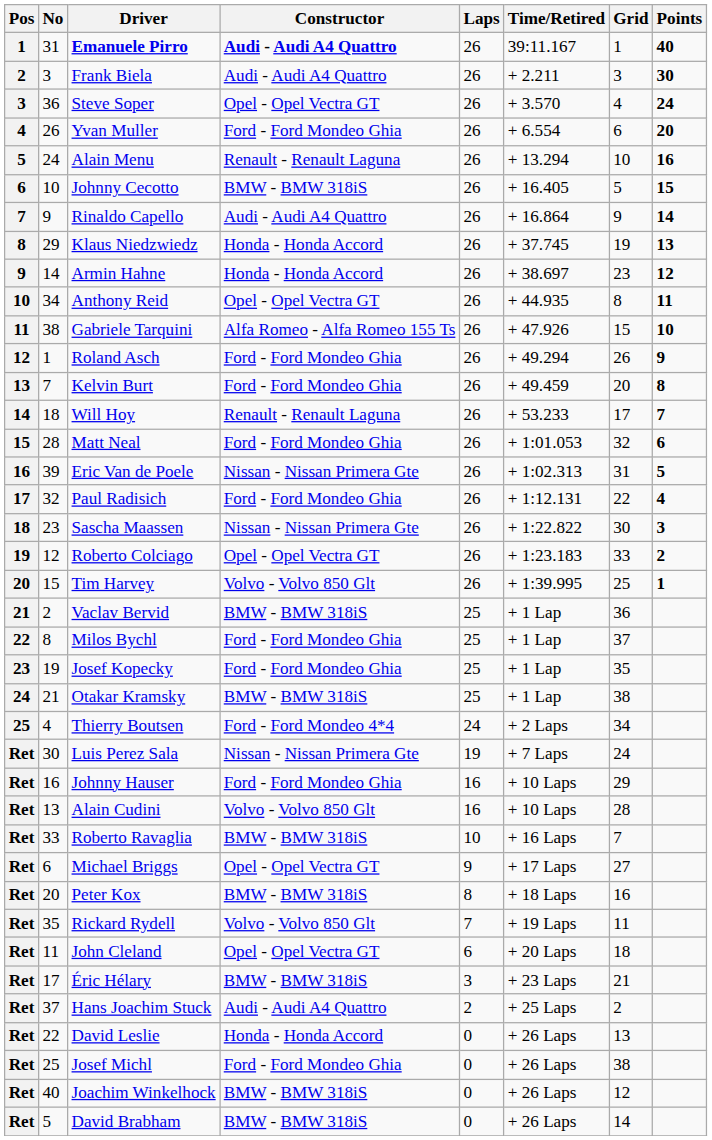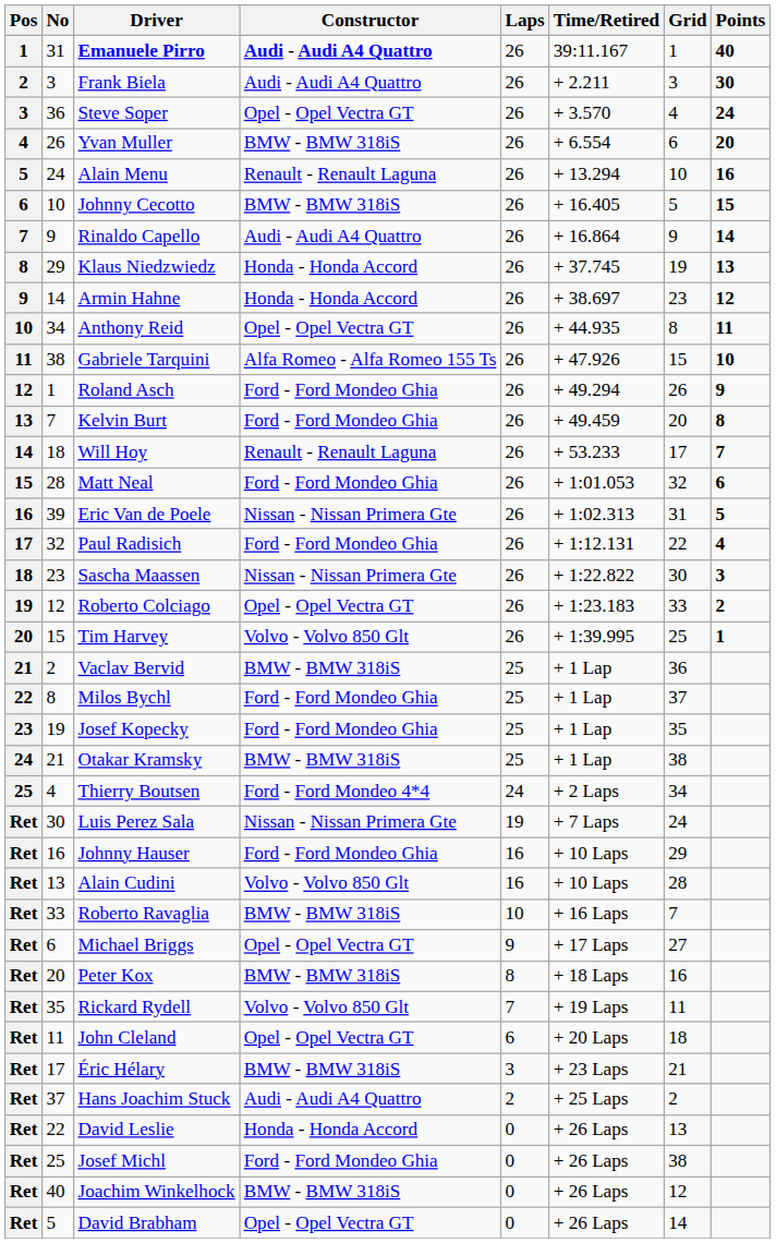Yvan Muller | Constructor: Ford - Ford Mondeo Ghia -> BMW - BMW 318iS
David Brabham | Constructor: BMW - BMW 318iS -> Opel - Opel Vectra GT
